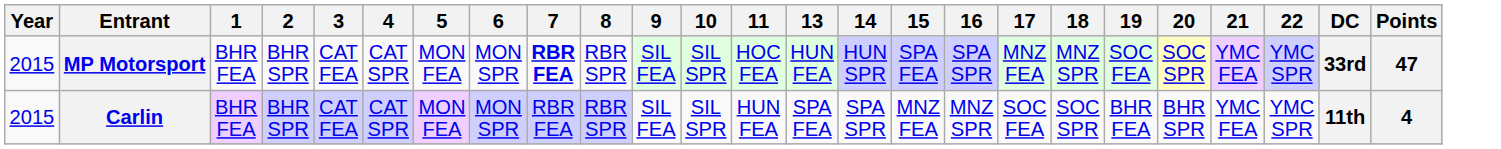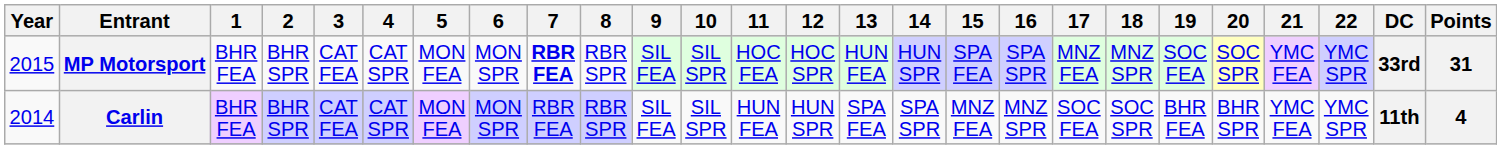+ column: 12 | HOC SPR | HUN SPR
MP Motorsport | Points: 47 -> 31
Carlin | Year: 2015 -> 2014
